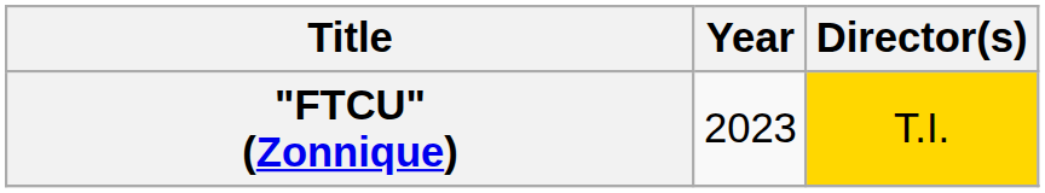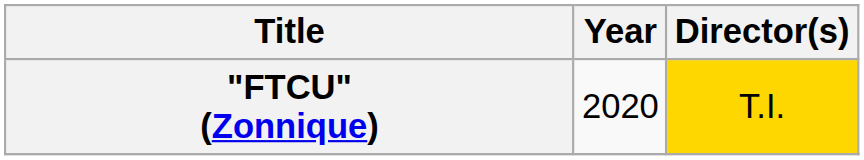"FTCU" (Zonnique) | Year: 2023 -> 2020
